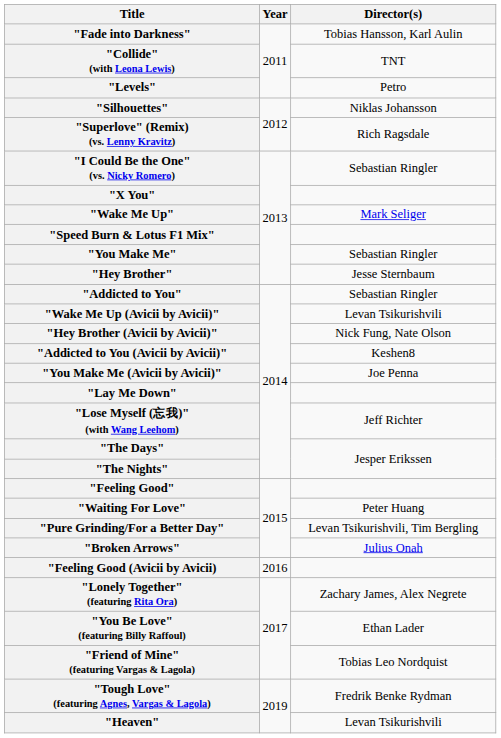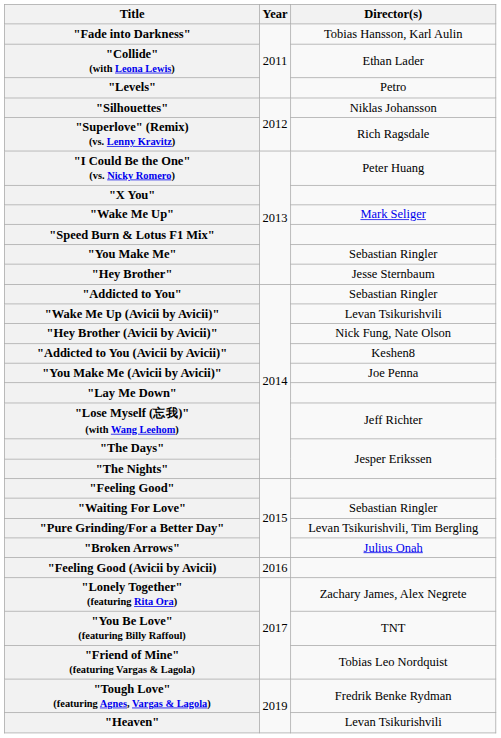"Collide" (with Leona Lewis) | Director(s): TNT -> Ethan Lader
"I Could Be the One" (vs. Nicky Romero) | Director(s): Sebastian Ringler -> Peter Huang
"Waiting For Love" | Director(s): Peter Huang -> Sebastian Ringler
"You Be Love" (featuring Billy Raffoul) | Director(s): Ethan Lader -> TNT
